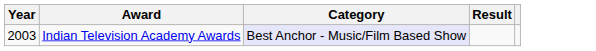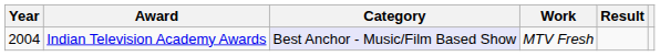+ column: Work | MTV Fresh
Indian Television Academy Awards | Year: 2003 -> 2004
